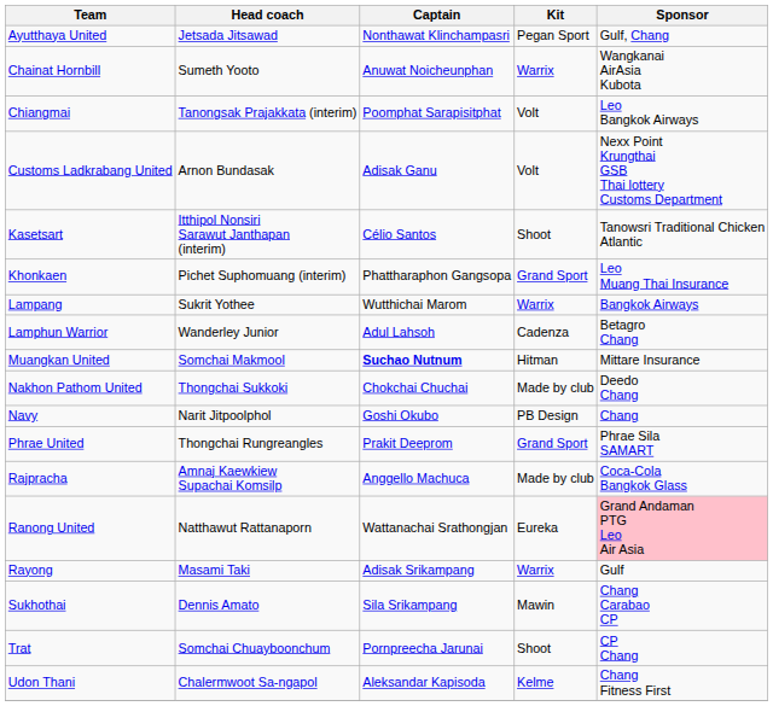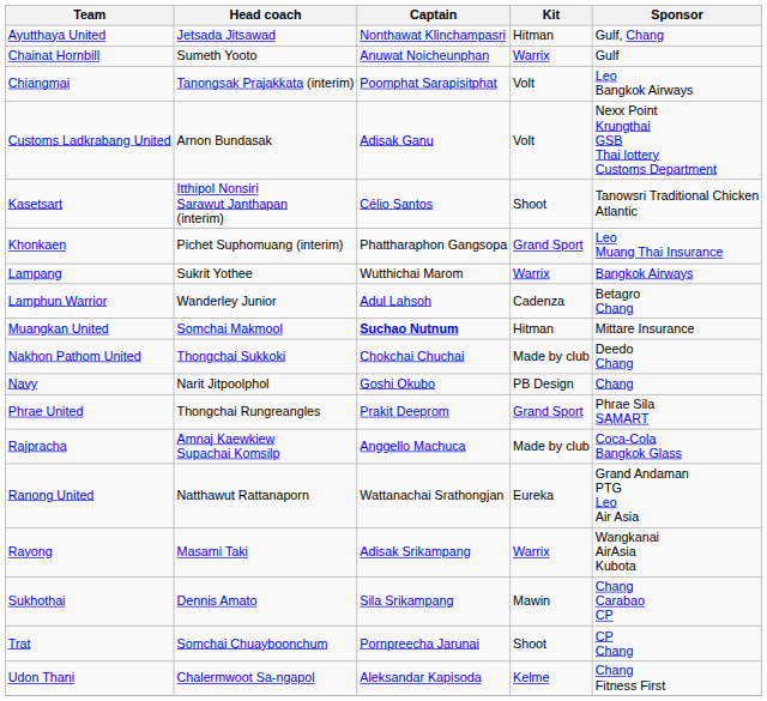Ayutthaya United | Kit: Pegan Sport -> Hitman
Chainat Hornbill | Sponsor: Wangkanai AirAsia Kubota -> Gulf
Ranong United | Sponsor: pink background -> no background
Rayong | Sponsor: Gulf -> Wangkanai AirAsia Kubota
